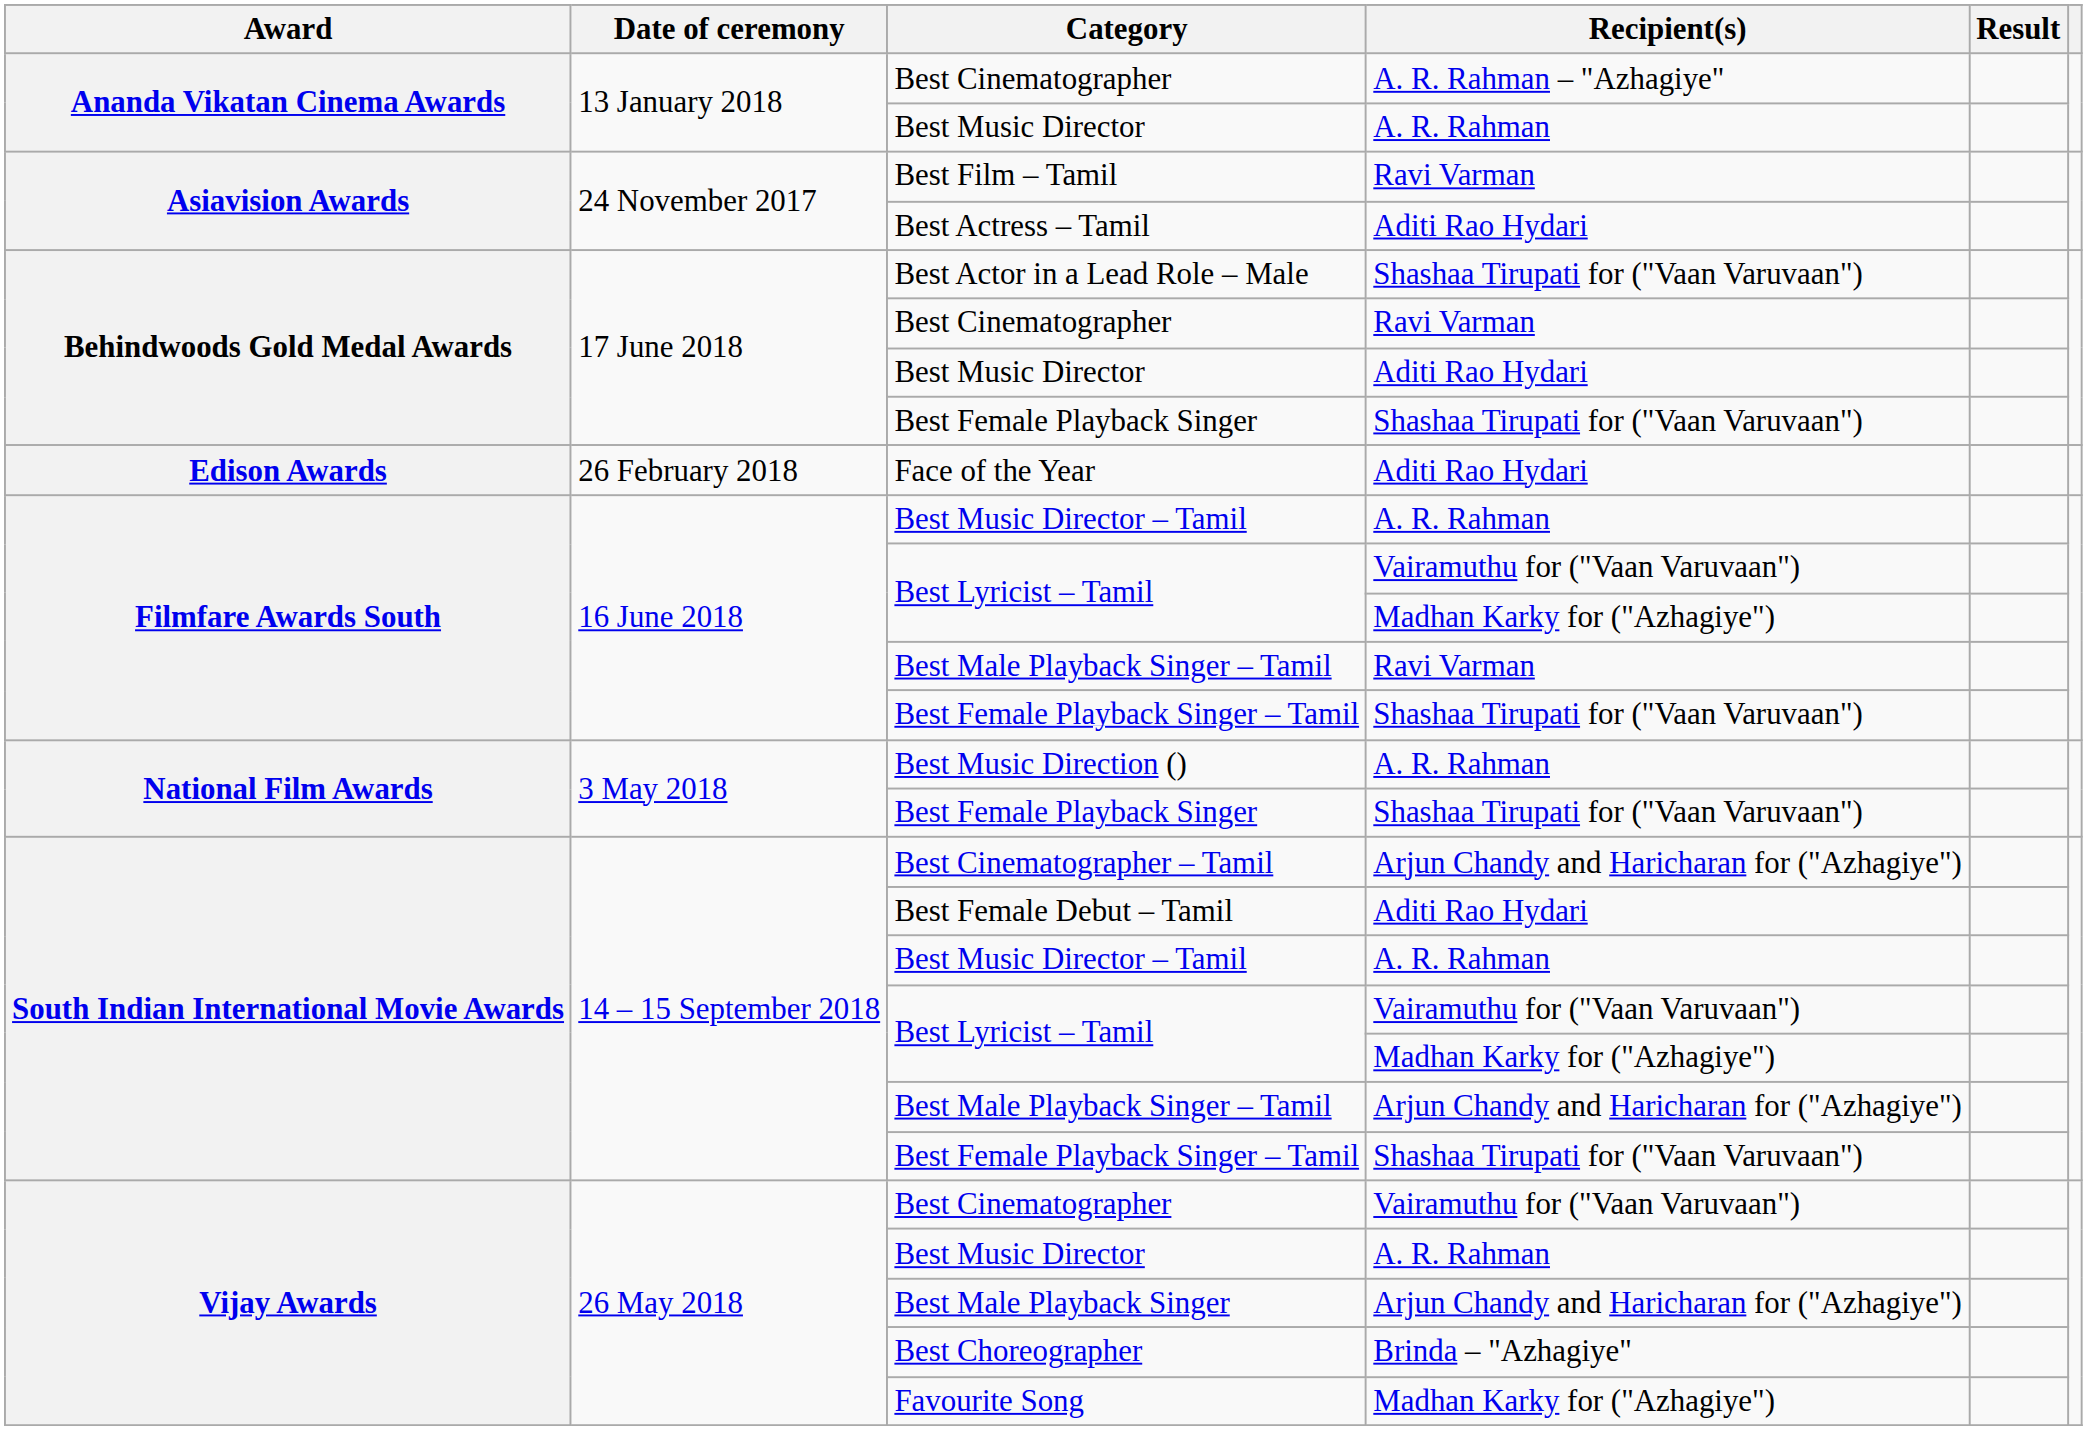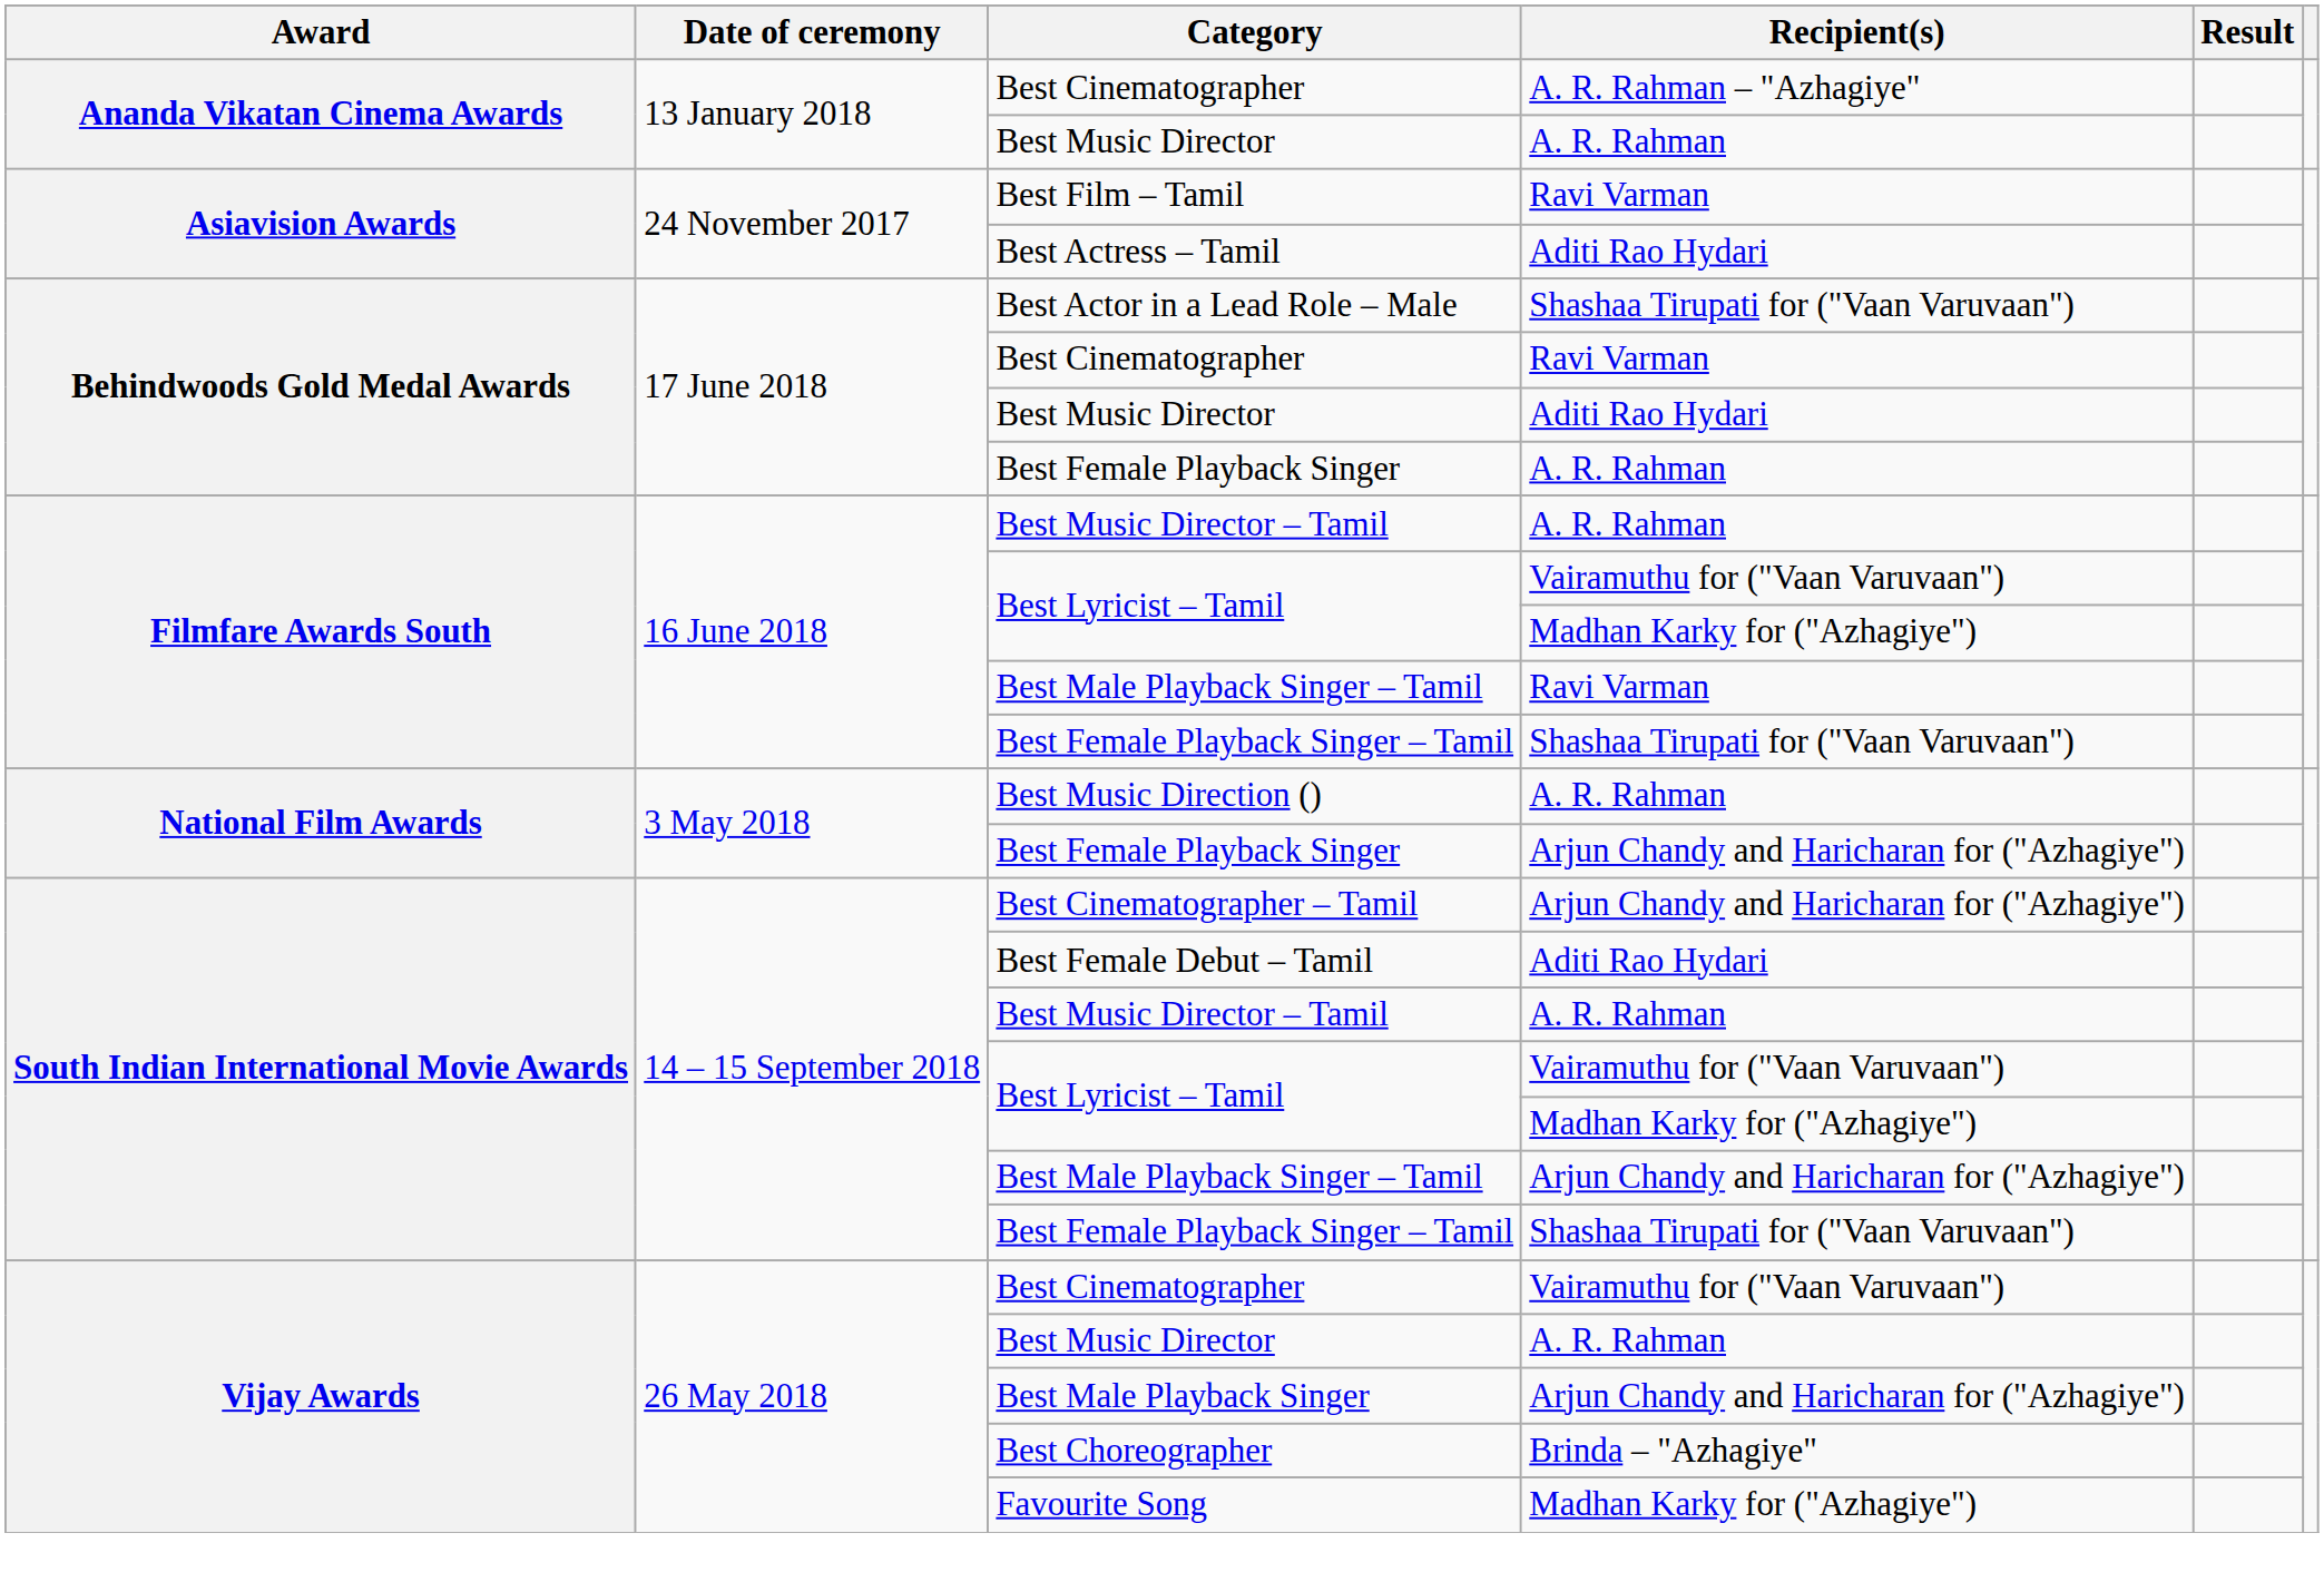Behindwoods Gold Medal Awards / Best Female Playback Singer | Recipient(s): Shashaa Tirupati for ("Vaan Varuvaan") -> A. R. Rahman
- row: Edison Awards | 26 February 2018 | Face of the Year | Aditi Rao Hydari
National Film Awards / Best Female Playback Singer | Recipient(s): Shashaa Tirupati for ("Vaan Varuvaan") -> Arjun Chandy and Haricharan for ("Azhagiye")
